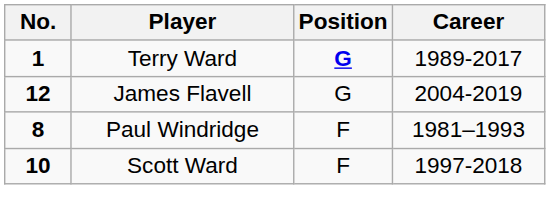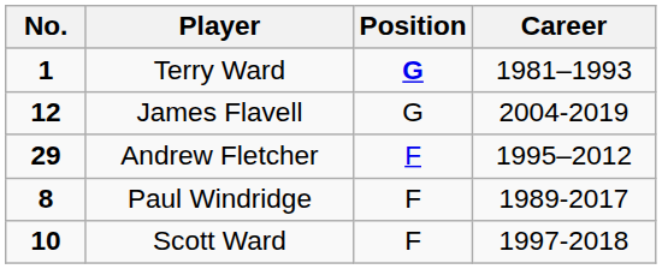Terry Ward | Career: 1989-2017 -> 1981–1993
+ row: 29 | Andrew Fletcher | F | 1995–2012
Paul Windridge | Career: 1981–1993 -> 1989-2017
